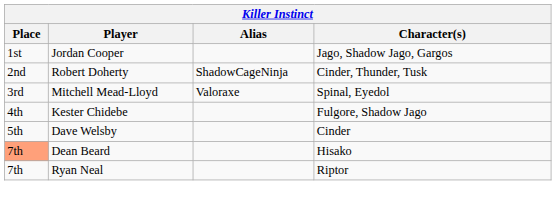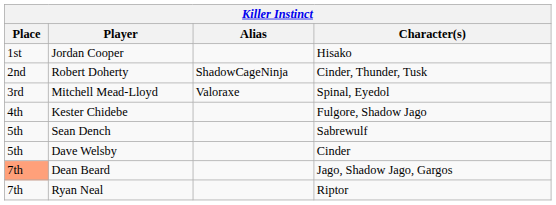Jordan Cooper | Character(s): Jago, Shadow Jago, Gargos -> Hisako
+ row: 5th | Sean Dench | Sabrewulf
Dean Beard | Character(s): Hisako -> Jago, Shadow Jago, Gargos
